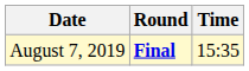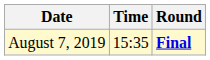columns swapped: Time <-> Round
